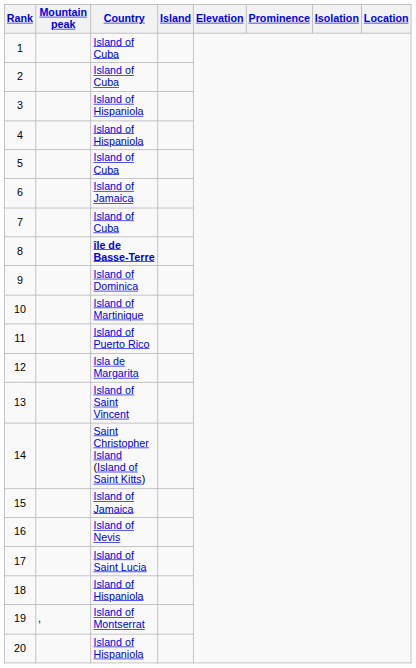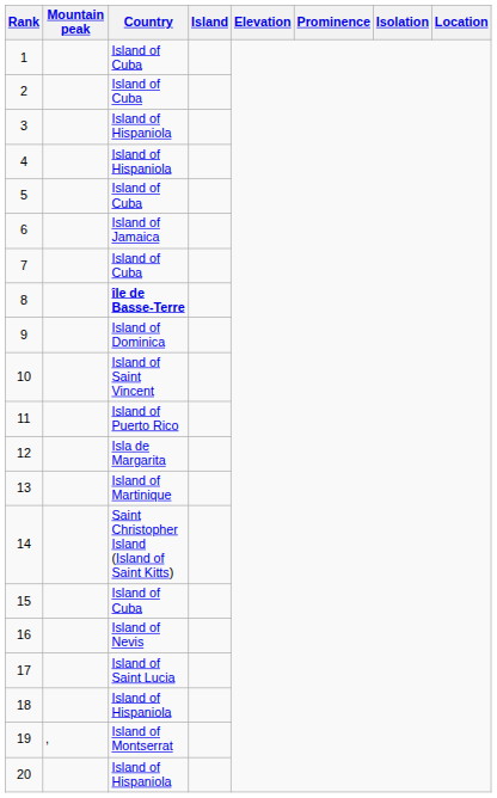10 | Country: Island of Martinique -> Island of Saint Vincent
13 | Country: Island of Saint Vincent -> Island of Martinique
15 | Country: Island of Jamaica -> Island of Cuba
